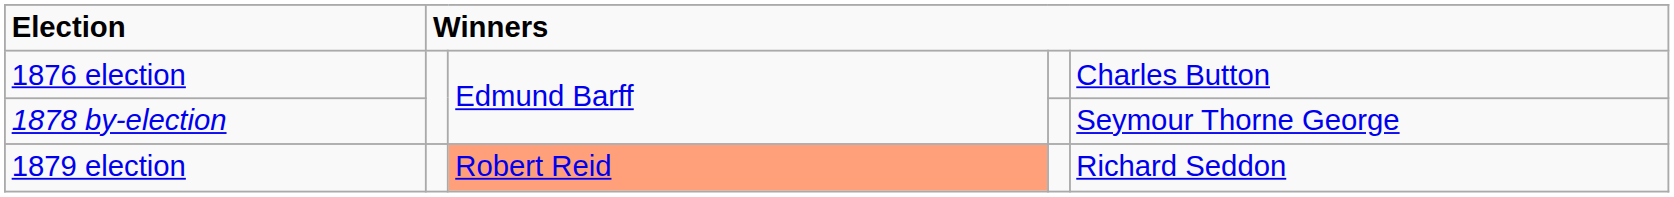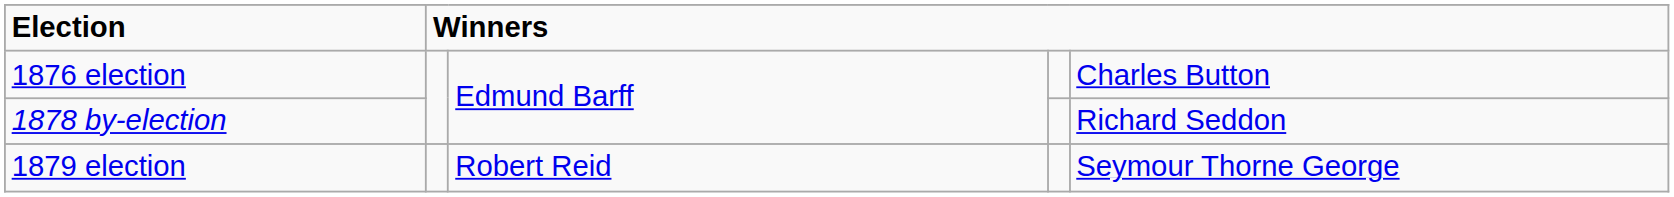1878 by-election | column 5: Seymour Thorne George -> Richard Seddon
1879 election | column 3: lightsalmon background -> no background
1879 election | column 5: Richard Seddon -> Seymour Thorne George
